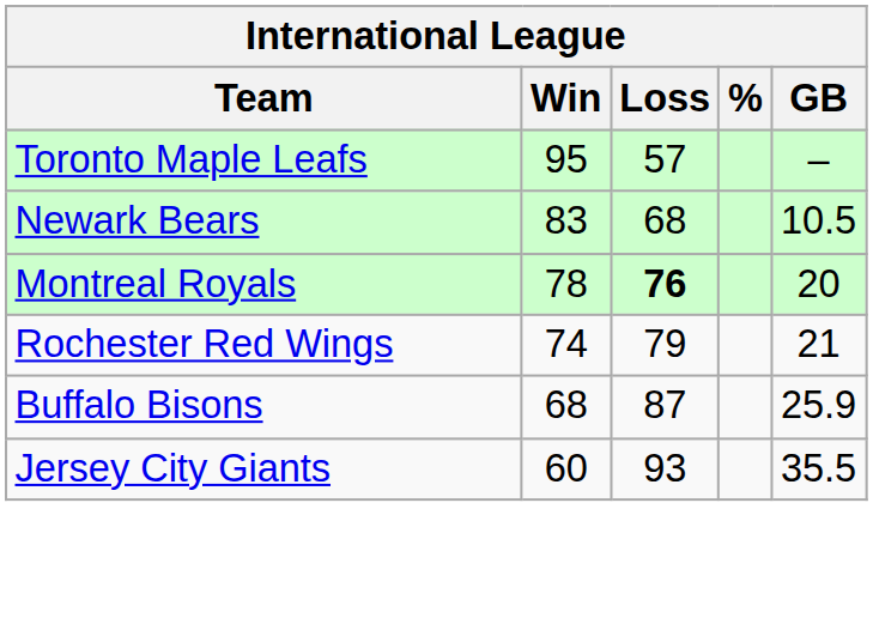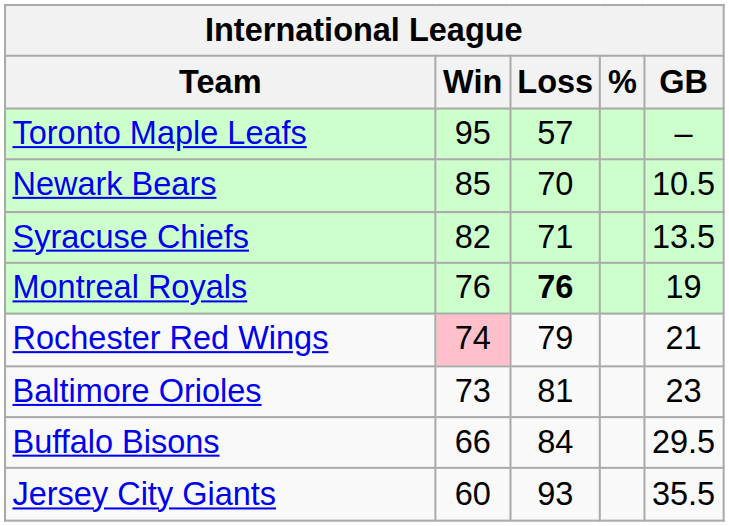Newark Bears | Win: 83 -> 85
Newark Bears | Loss: 68 -> 70
+ row: Syracuse Chiefs | 82 | 71 | 13.5
Montreal Royals | Win: 78 -> 76
Montreal Royals | GB: 20 -> 19
Rochester Red Wings | Win: no background -> pink background
+ row: Baltimore Orioles | 73 | 81 | 23
Buffalo Bisons | Win: 68 -> 66
Buffalo Bisons | Loss: 87 -> 84
Buffalo Bisons | GB: 25.9 -> 29.5
